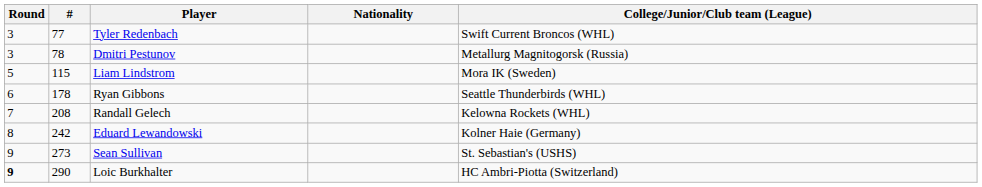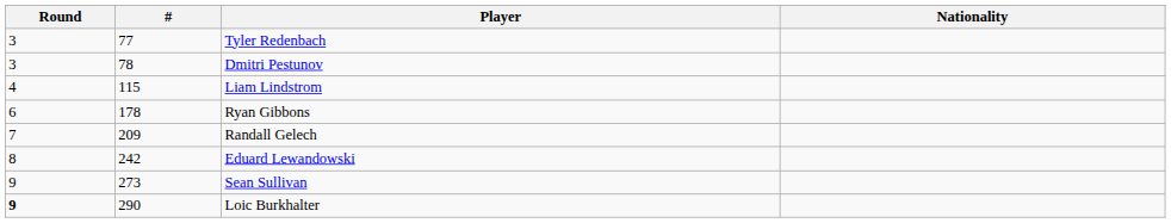- column: College/Junior/Club team (League) | Swift Current Broncos (WHL) | Metallurg Magnitogorsk (Russia) | Mora IK (Sweden) | Seattle Thunderbirds (WHL) | Kelowna Rockets (WHL) | Kolner Haie (Germany) | St. Sebastian's (USHS) | HC Ambri-Piotta (Switzerland)
Liam Lindstrom | Round: 5 -> 4
Randall Gelech | #: 208 -> 209
